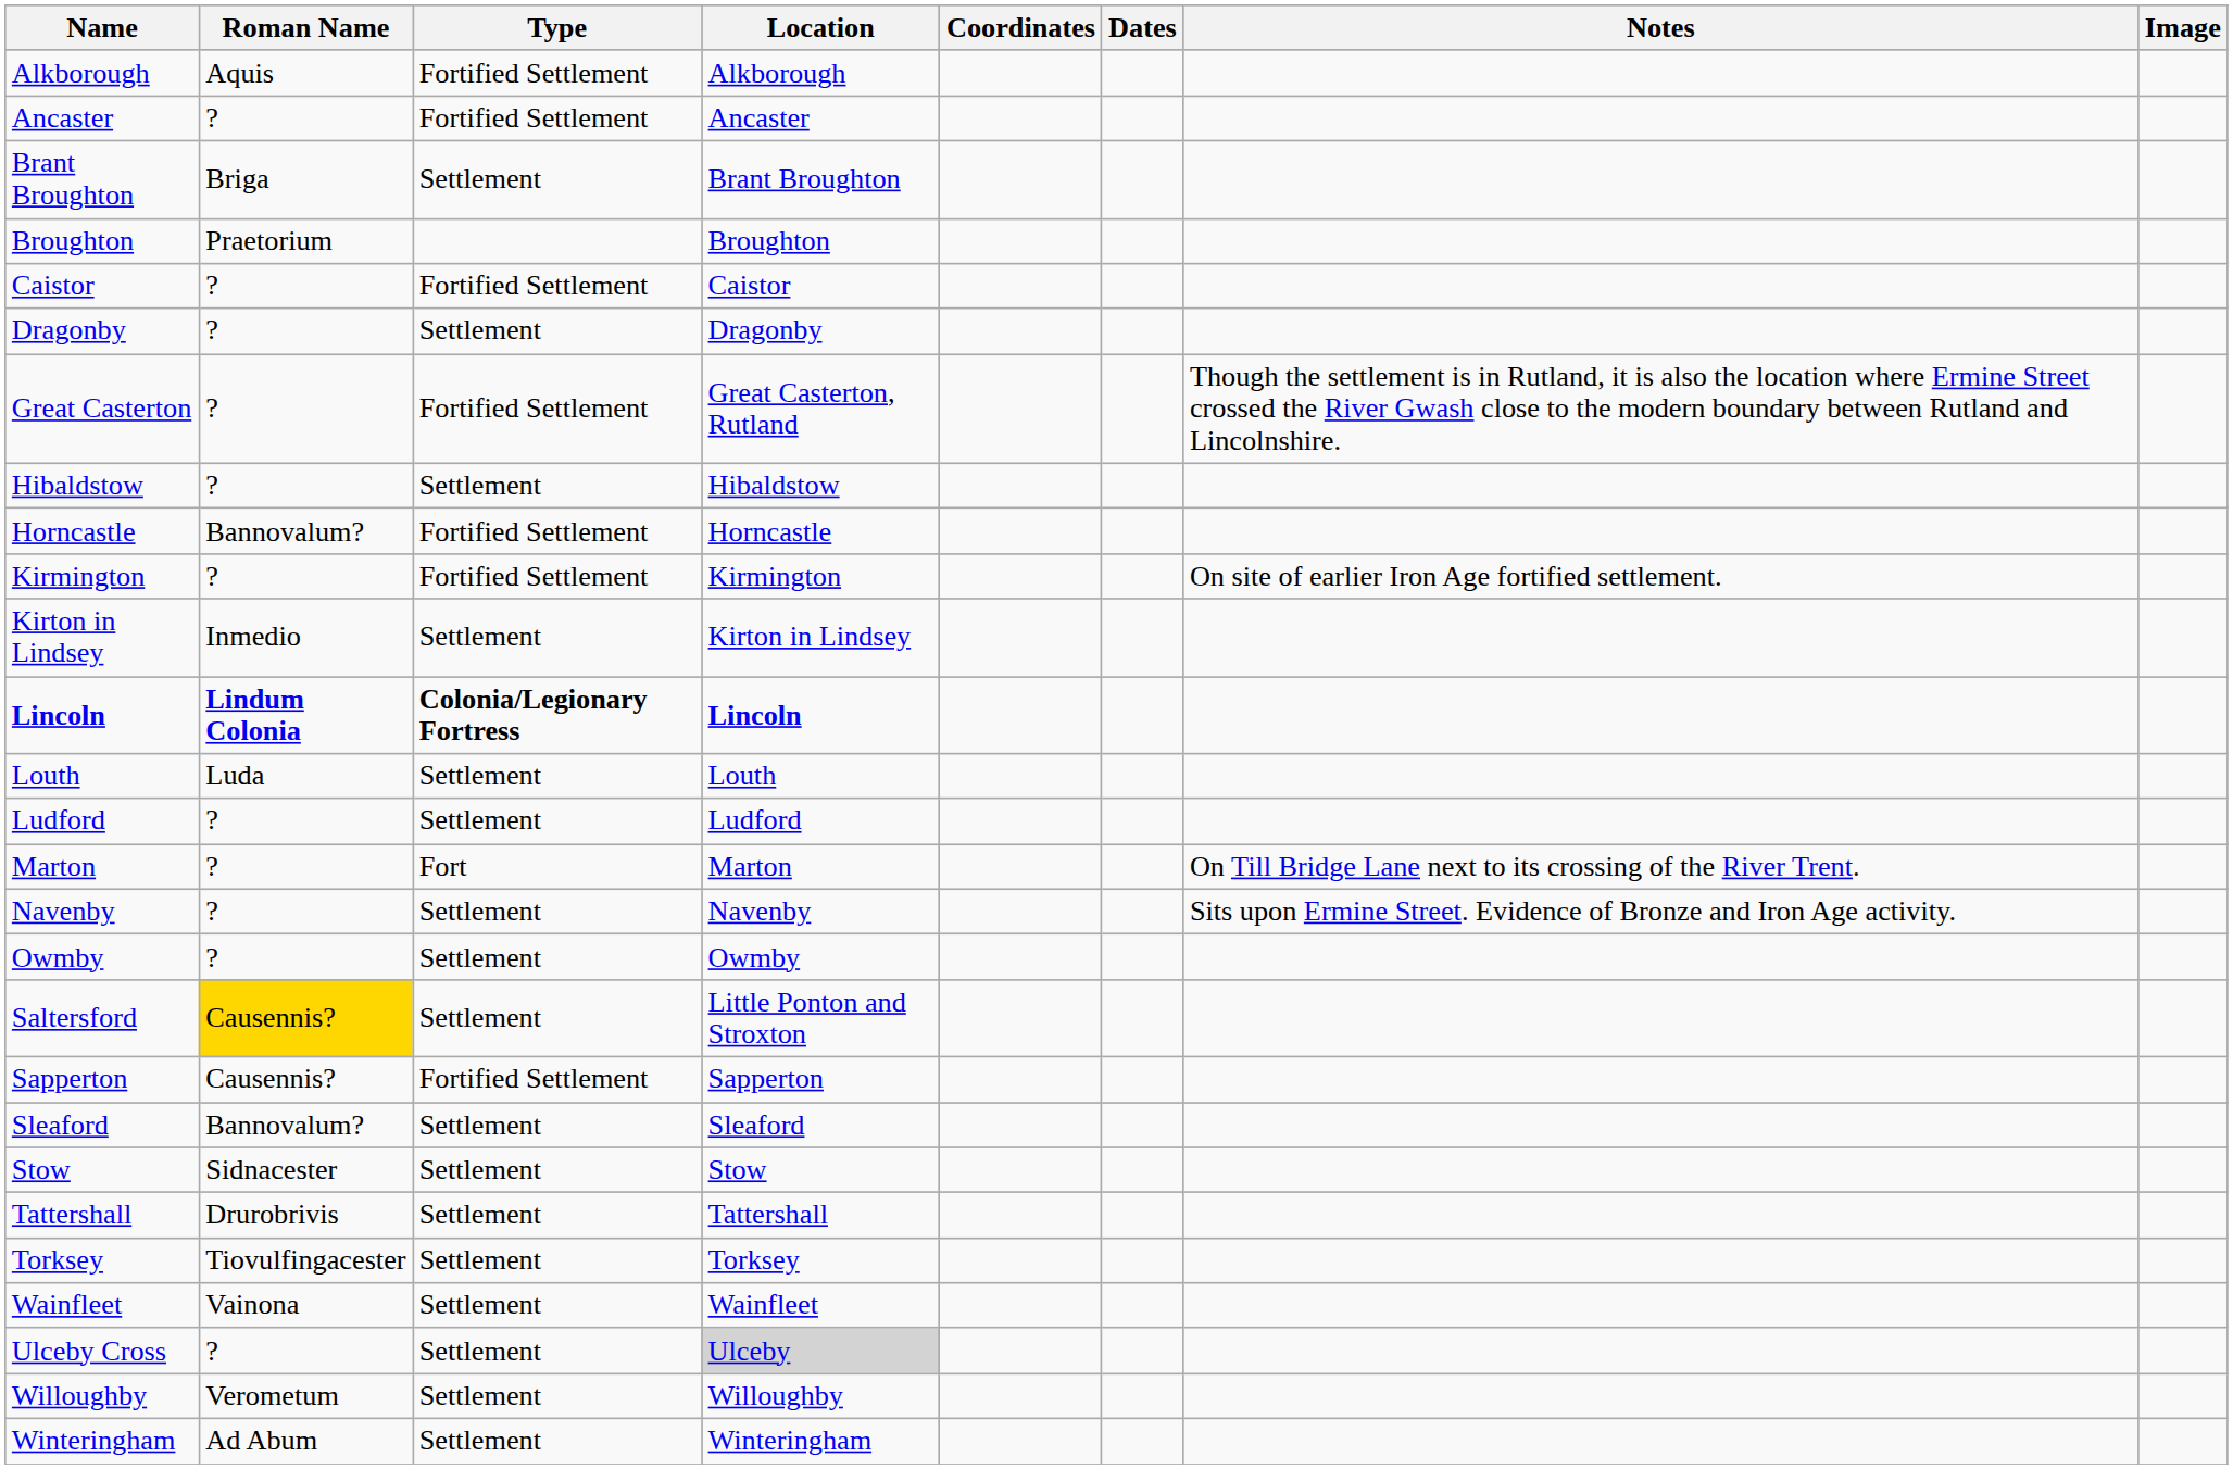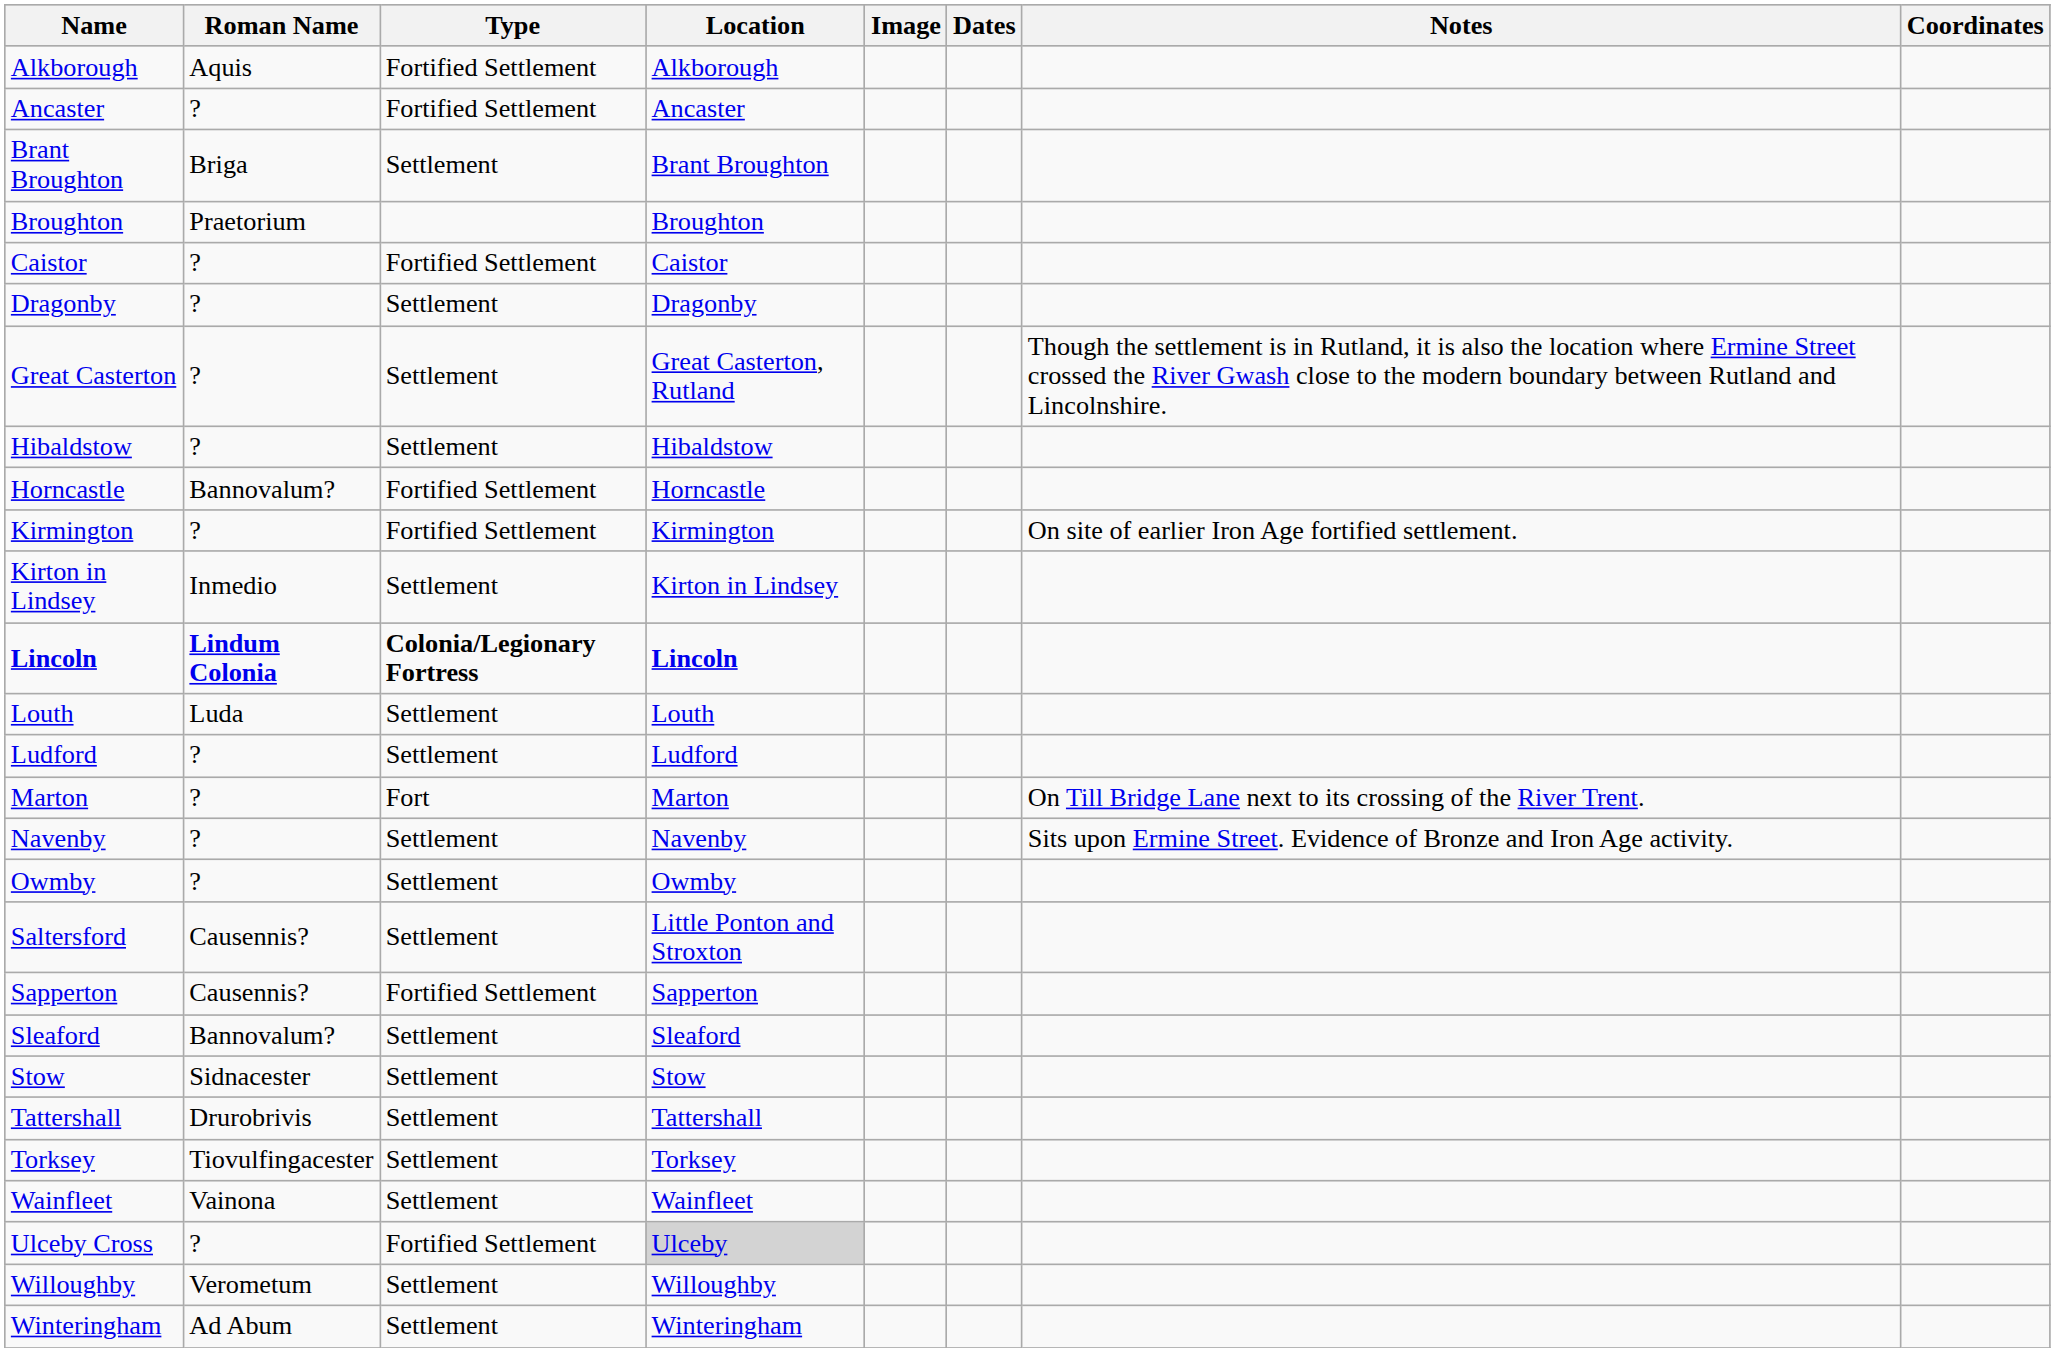columns swapped: Coordinates <-> Image
Great Casterton | Type: Fortified Settlement -> Settlement
Saltersford | Roman Name: gold background -> no background
Ulceby Cross | Type: Settlement -> Fortified Settlement
